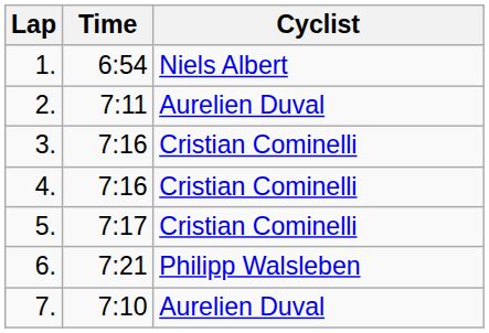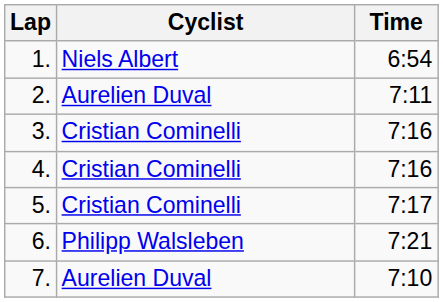columns swapped: Cyclist <-> Time
